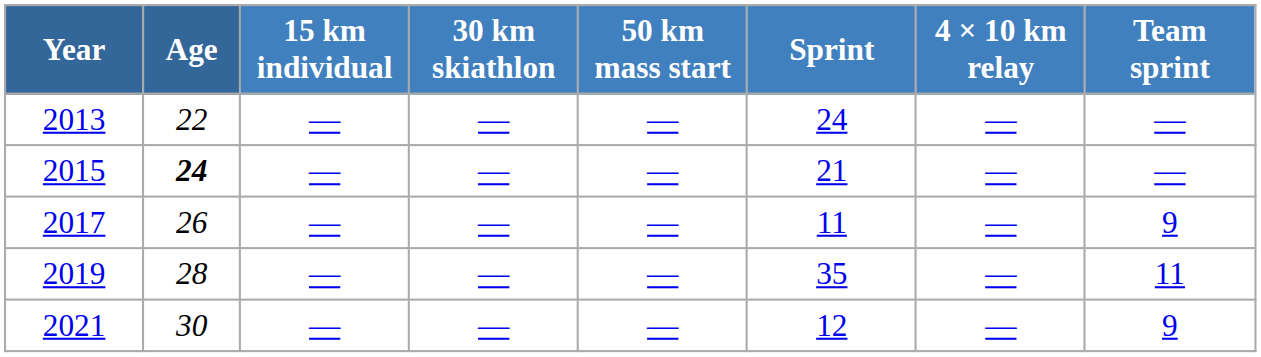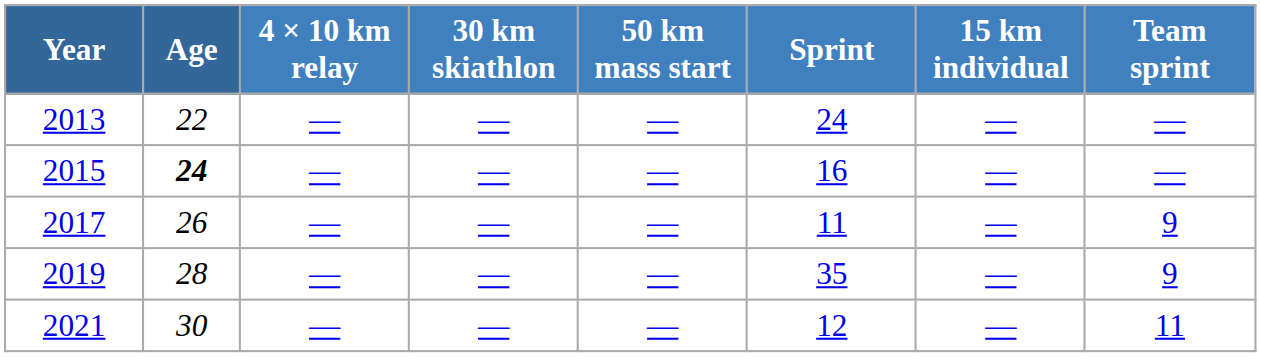columns swapped: 15 km individual <-> 4 × 10 km relay
2015 | Sprint: 21 -> 16
2019 | Team sprint: 11 -> 9
2021 | Team sprint: 9 -> 11
